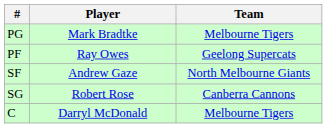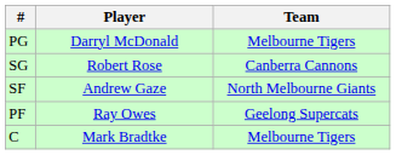PG | Player: Mark Bradtke -> Darryl McDonald
rows swapped: SG <-> PF
C | Player: Darryl McDonald -> Mark Bradtke
